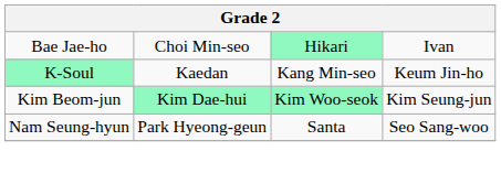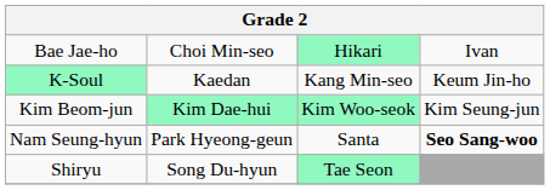Nam Seung-hyun | column 4: normal -> bold
+ row: Shiryu | Song Du-hyun | Tae Seon
